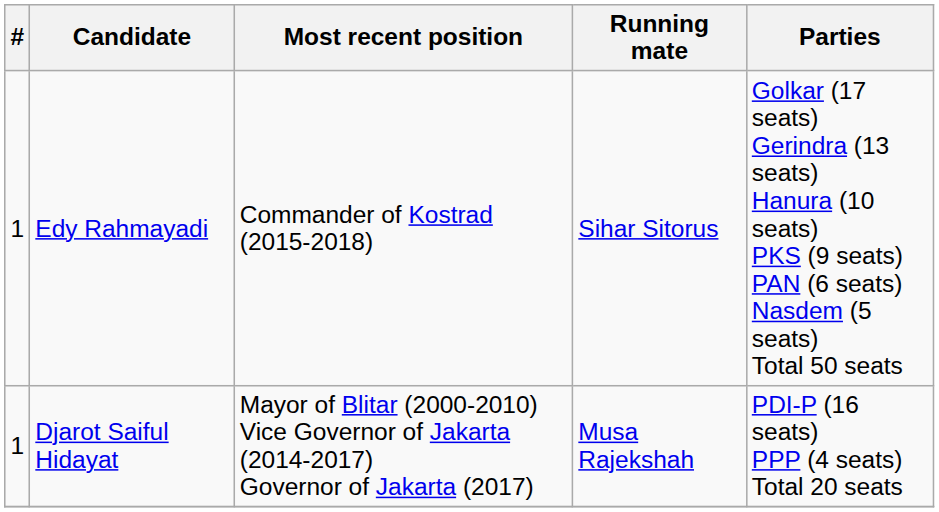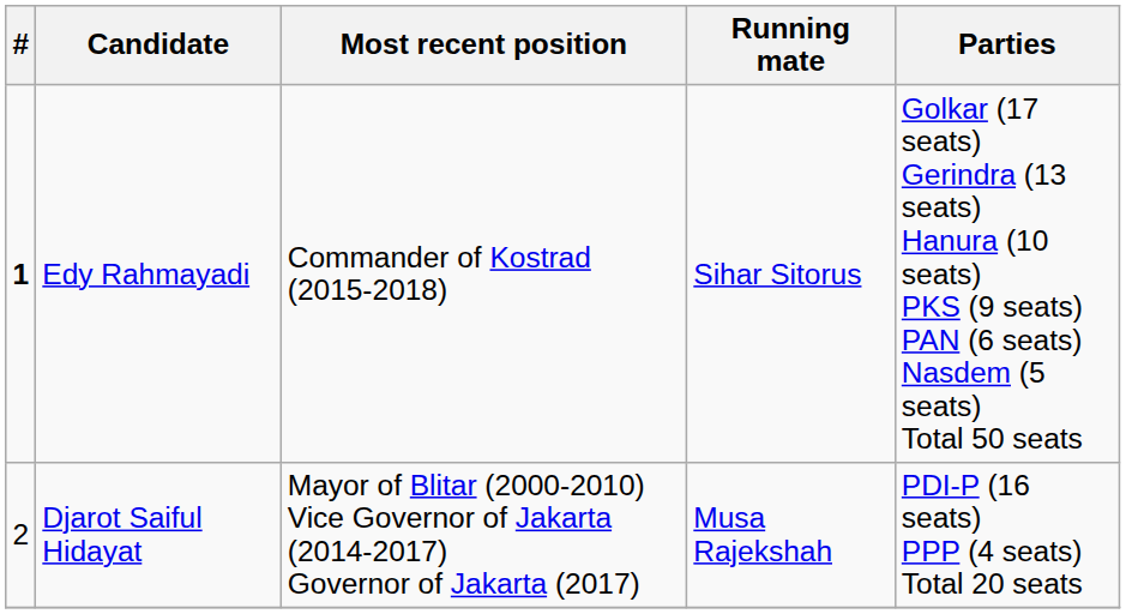Edy Rahmayadi | #: normal -> bold
Djarot Saiful Hidayat | #: 1 -> 2
